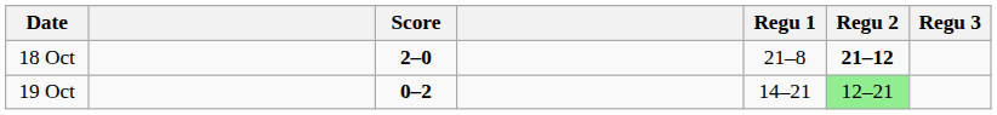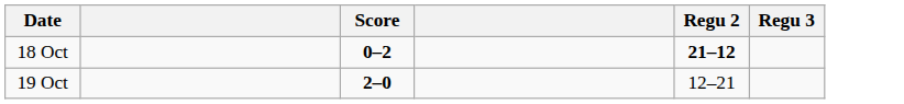- column: Regu 1 | 21–8 | 14–21
18 Oct | Score: 2–0 -> 0–2
19 Oct | Score: 0–2 -> 2–0
19 Oct | Regu 2: lightgreen background -> no background
